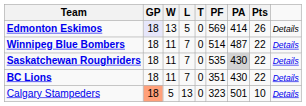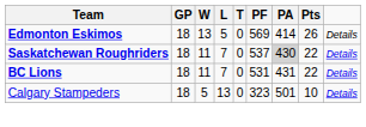Edmonton Eskimos | GP: lavender background -> no background
- row: Winnipeg Blue Bombers | 18 | 11 | 7 | 0 | 514 | 487 | 22 | Details
Saskatchewan Roughriders | PF: 535 -> 537
BC Lions | PF: 351 -> 531
BC Lions | PA: 430 -> 431
Calgary Stampeders | GP: lightsalmon background -> no background
